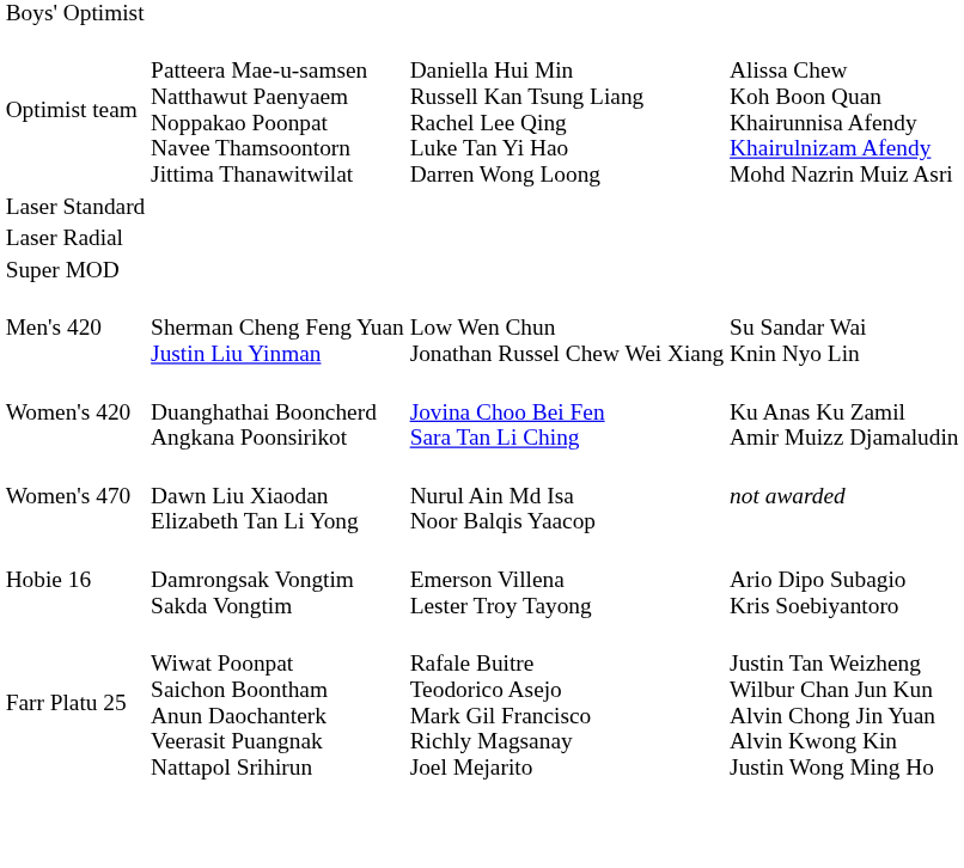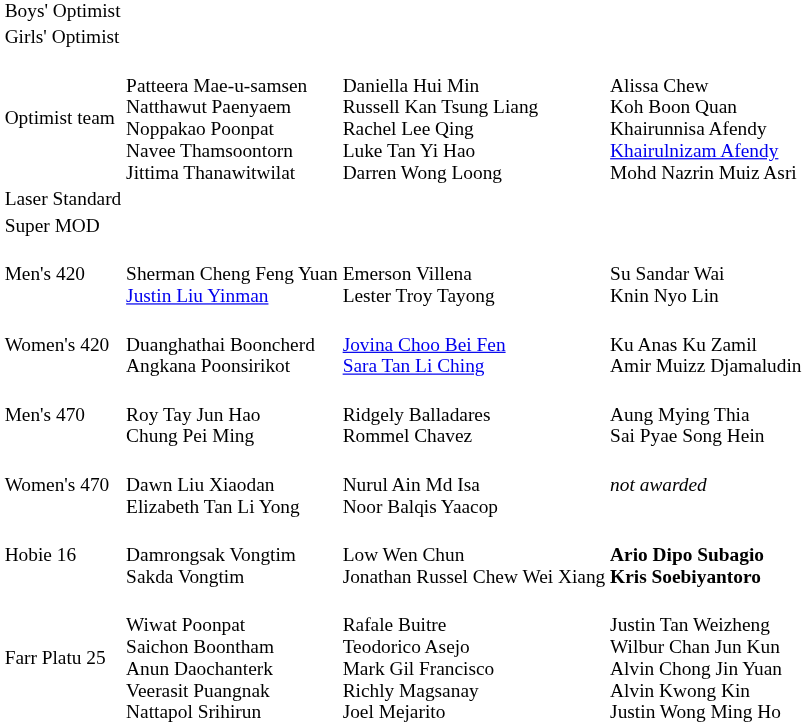+ row: Girls' Optimist
- row: Laser Radial
Men's 420 | column 3: Low Wen Chun Jonathan Russel Chew Wei Xiang -> Emerson Villena Lester Troy Tayong
+ row: Men's 470 | Roy Tay Jun Hao Chung Pei Ming | Ridgely Balladares Rommel Chavez | Aung Mying Thia Sai Pyae Song Hein
Hobie 16 | column 3: Emerson Villena Lester Troy Tayong -> Low Wen Chun Jonathan Russel Chew Wei Xiang
Hobie 16 | column 4: normal -> bold
